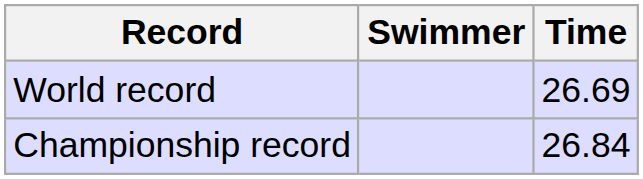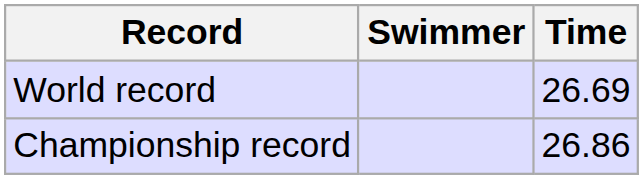Championship record | Time: 26.84 -> 26.86
